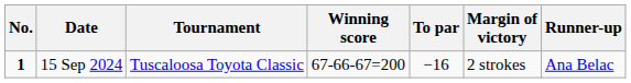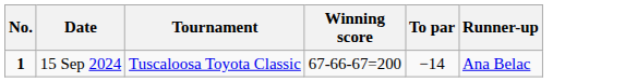- column: Margin of victory | 2 strokes
15 Sep 2024 | To par: −16 -> −14
